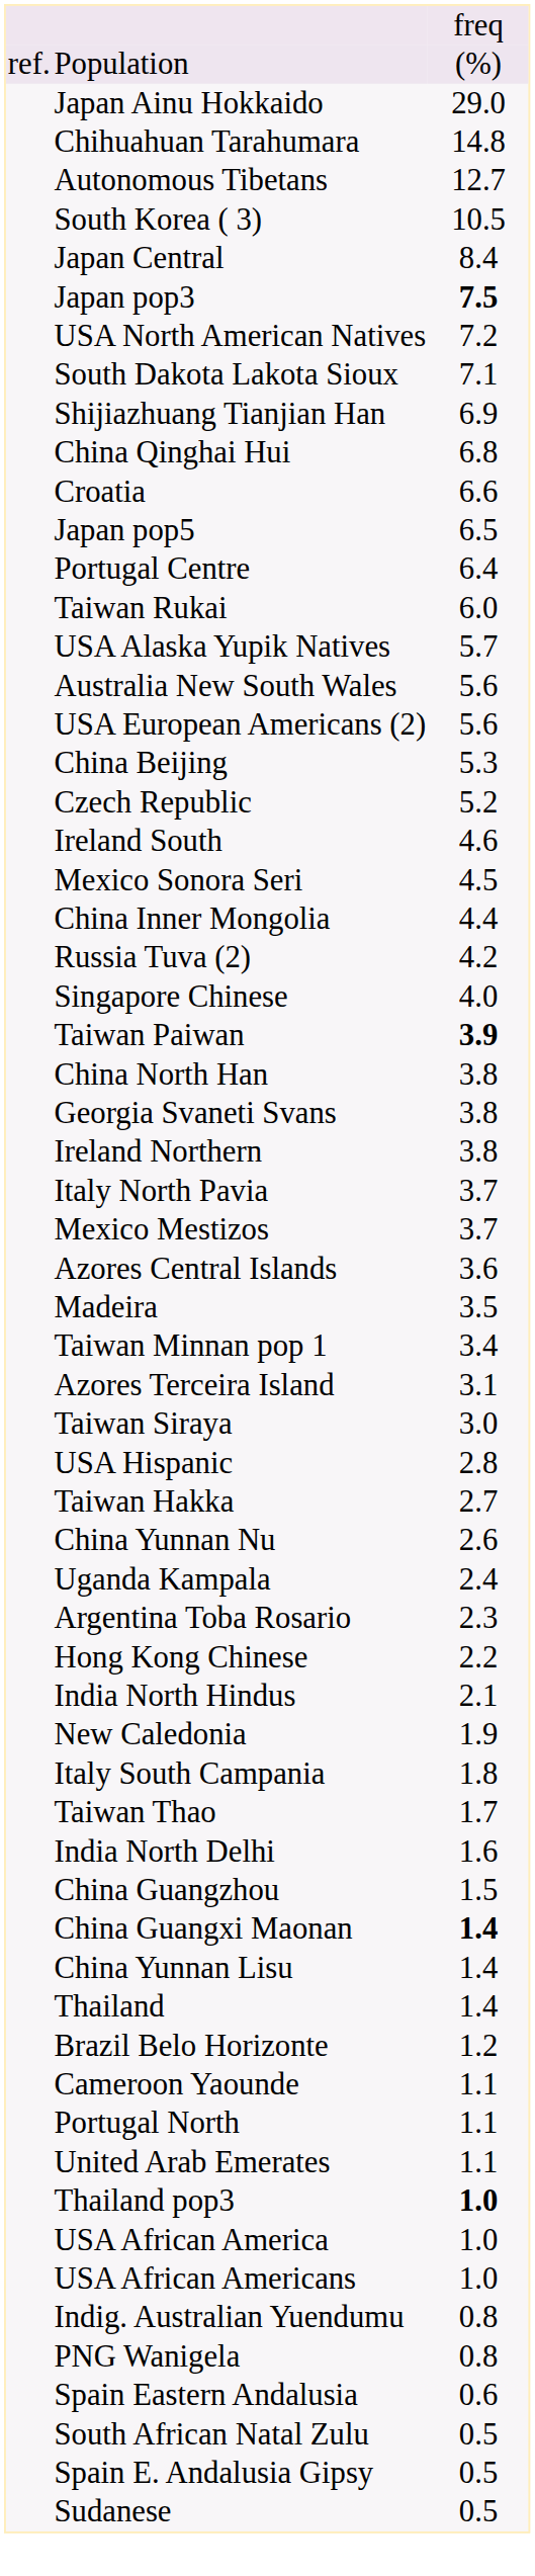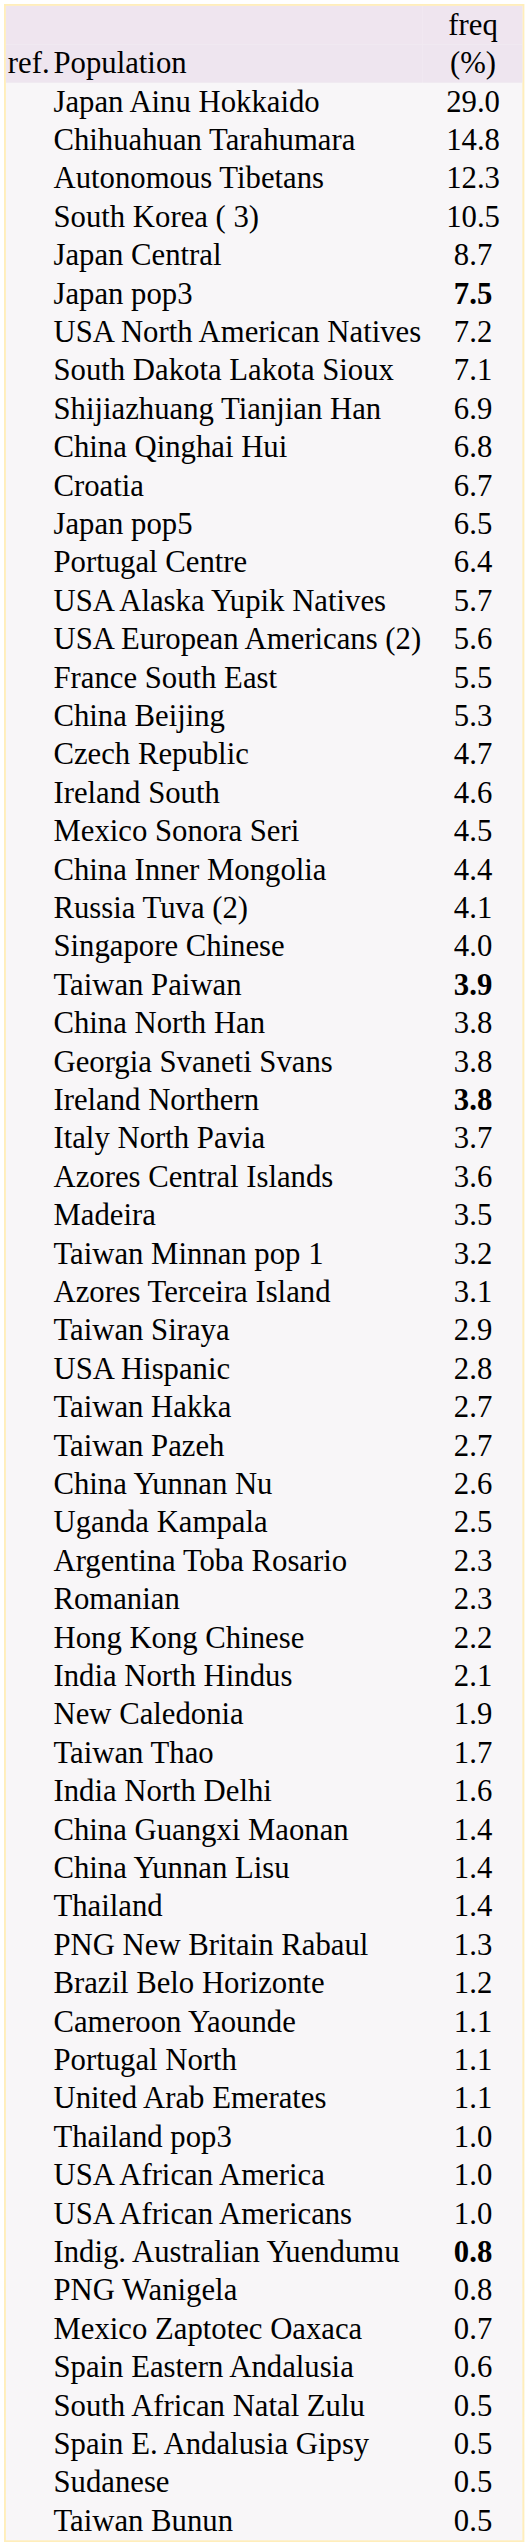Autonomous Tibetans | column 3: 12.7 -> 12.3
Japan Central | column 3: 8.4 -> 8.7
Croatia | column 3: 6.6 -> 6.7
- row: Taiwan Rukai | 6.0
- row: Australia New South Wales | 5.6
+ row: France South East | 5.5
Czech Republic | column 3: 5.2 -> 4.7
Russia Tuva (2) | column 3: 4.2 -> 4.1
Ireland Northern | column 3: normal -> bold
- row: Mexico Mestizos | 3.7
Taiwan Minnan pop 1 | column 3: 3.4 -> 3.2
Taiwan Siraya | column 3: 3.0 -> 2.9
+ row: Taiwan Pazeh | 2.7
Uganda Kampala | column 3: 2.4 -> 2.5
+ row: Romanian | 2.3
- row: Italy South Campania | 1.8
- row: China Guangzhou | 1.5
China Guangxi Maonan | column 3: bold -> normal
+ row: PNG New Britain Rabaul | 1.3
Thailand pop3 | column 3: bold -> normal
Indig. Australian Yuendumu | column 3: normal -> bold
+ row: Mexico Zaptotec Oaxaca | 0.7
+ row: Taiwan Bunun | 0.5
